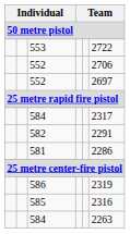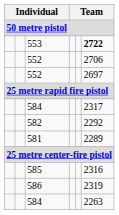553 | column 6: normal -> bold
582 | column 6: 2291 -> 2292
581 | column 6: 2286 -> 2289
rows swapped: 586 <-> 585
